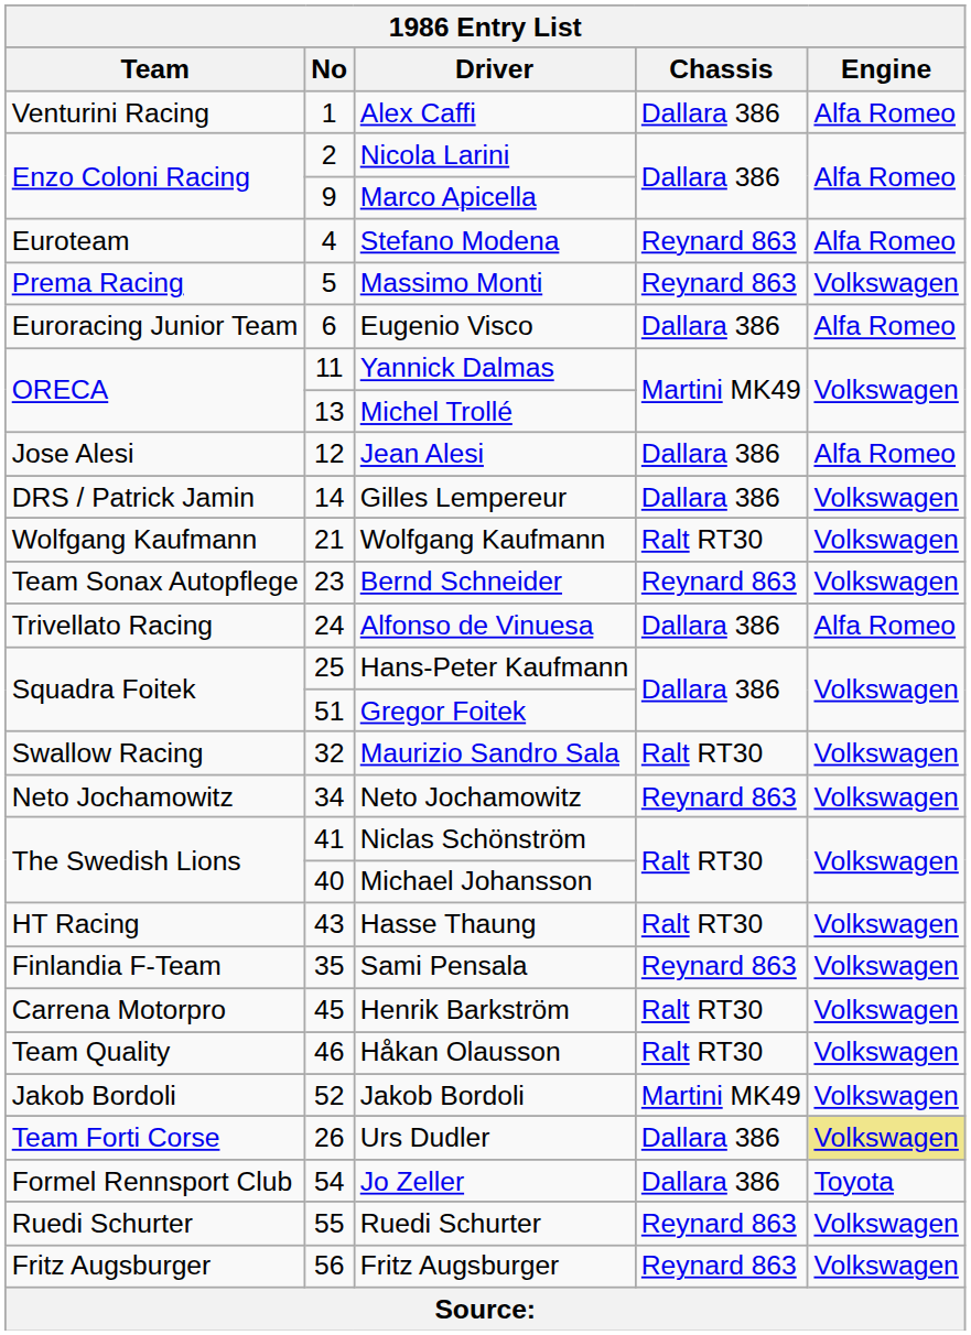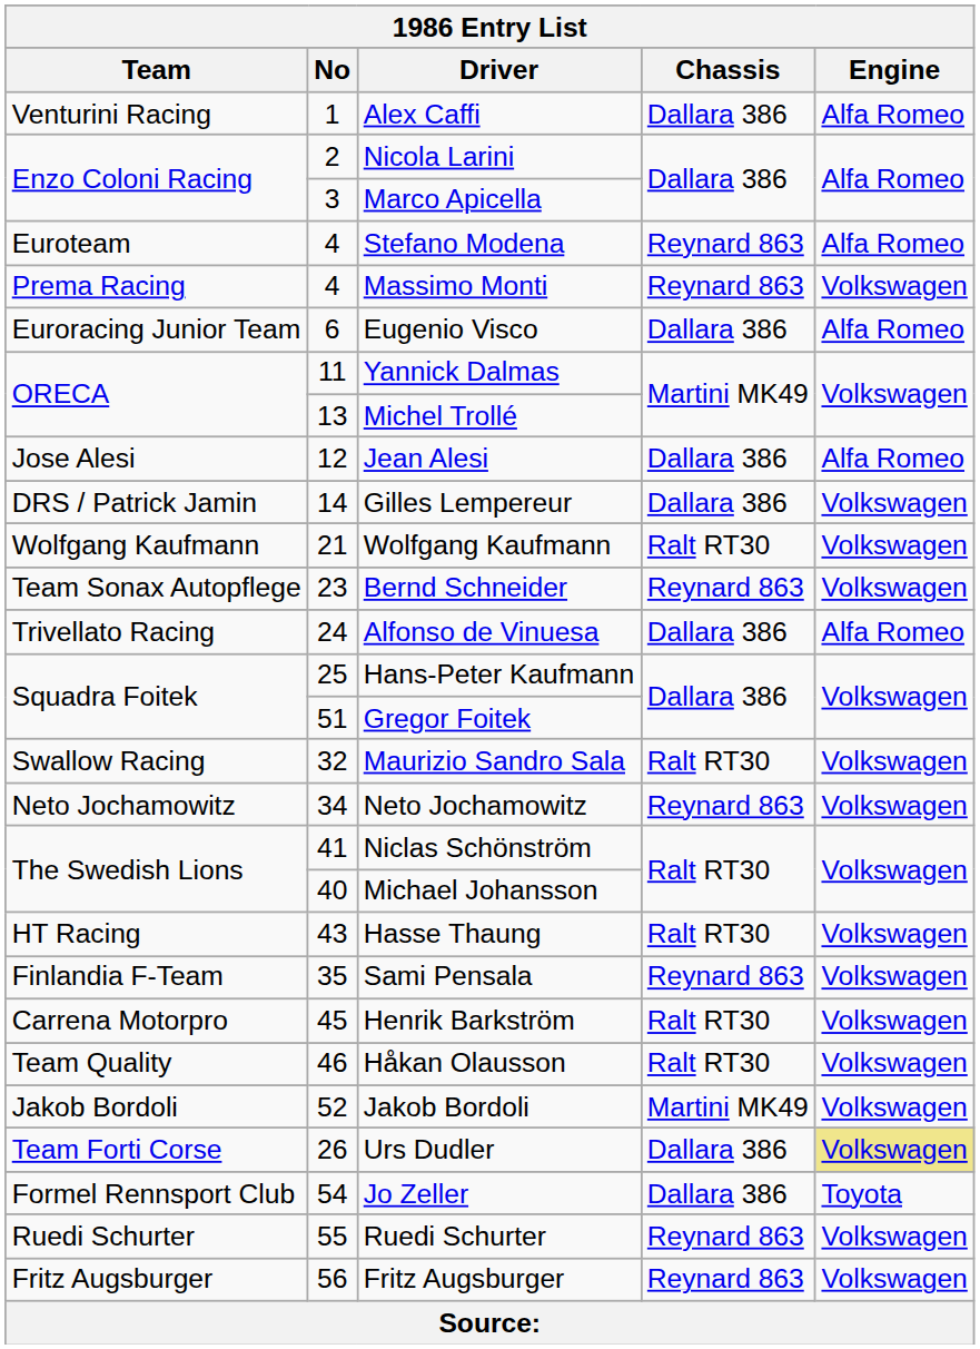Marco Apicella | No: 9 -> 3
Massimo Monti | No: 5 -> 4
